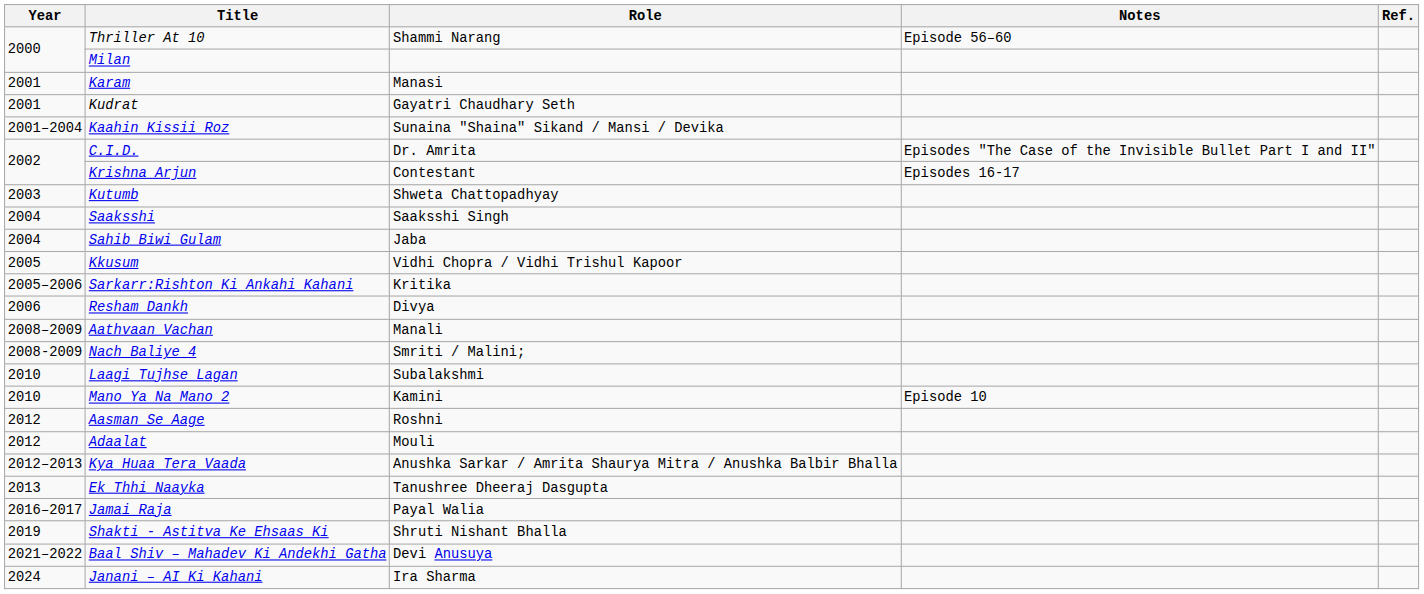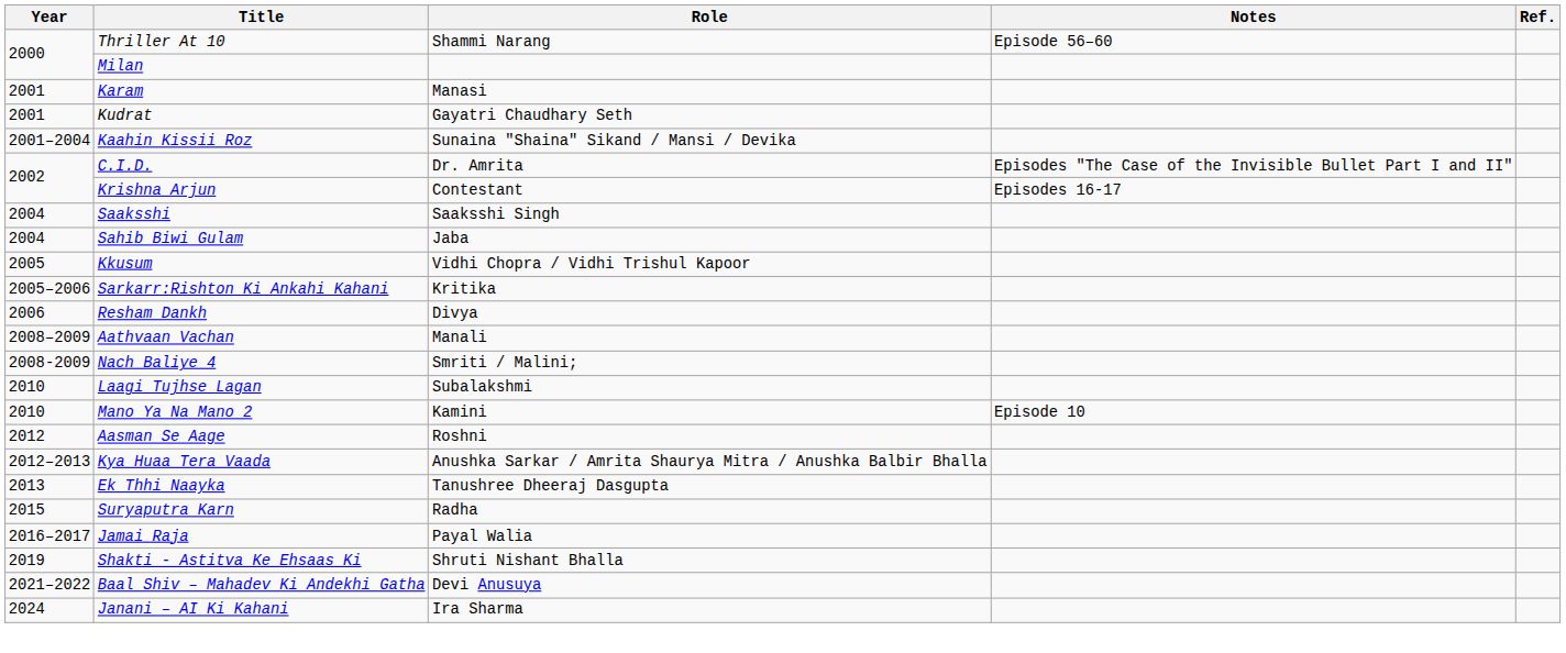- row: 2003 | Kutumb | Shweta Chattopadhyay
- row: 2012 | Adaalat | Mouli
+ row: 2015 | Suryaputra Karn | Radha
